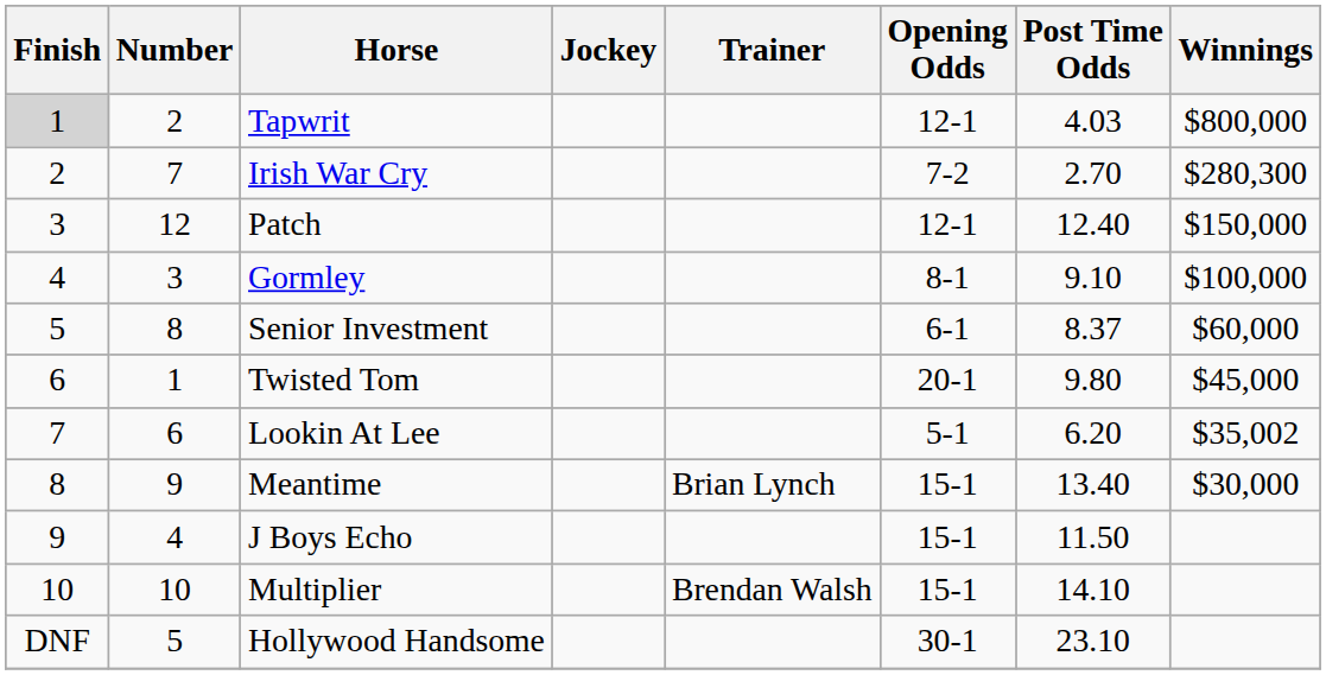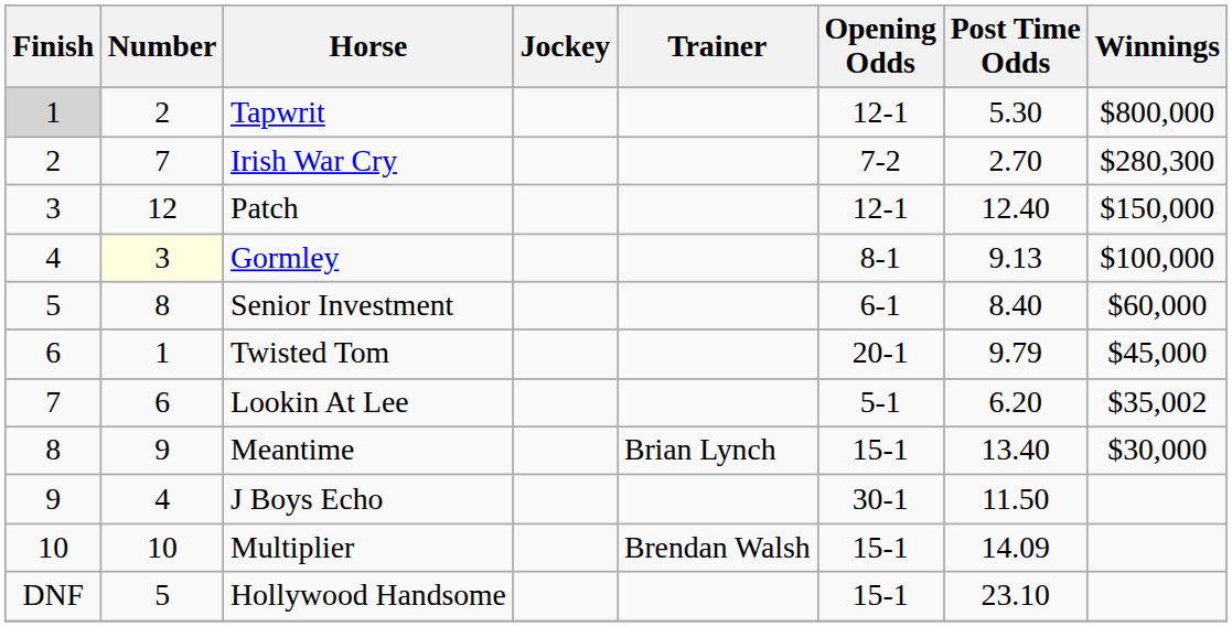Tapwrit | Post Time Odds: 4.03 -> 5.30
Gormley | Number: no background -> lightyellow background
Gormley | Post Time Odds: 9.10 -> 9.13
Senior Investment | Post Time Odds: 8.37 -> 8.40
Twisted Tom | Post Time Odds: 9.80 -> 9.79
J Boys Echo | Opening Odds: 15-1 -> 30-1
Multiplier | Post Time Odds: 14.10 -> 14.09
Hollywood Handsome | Opening Odds: 30-1 -> 15-1
